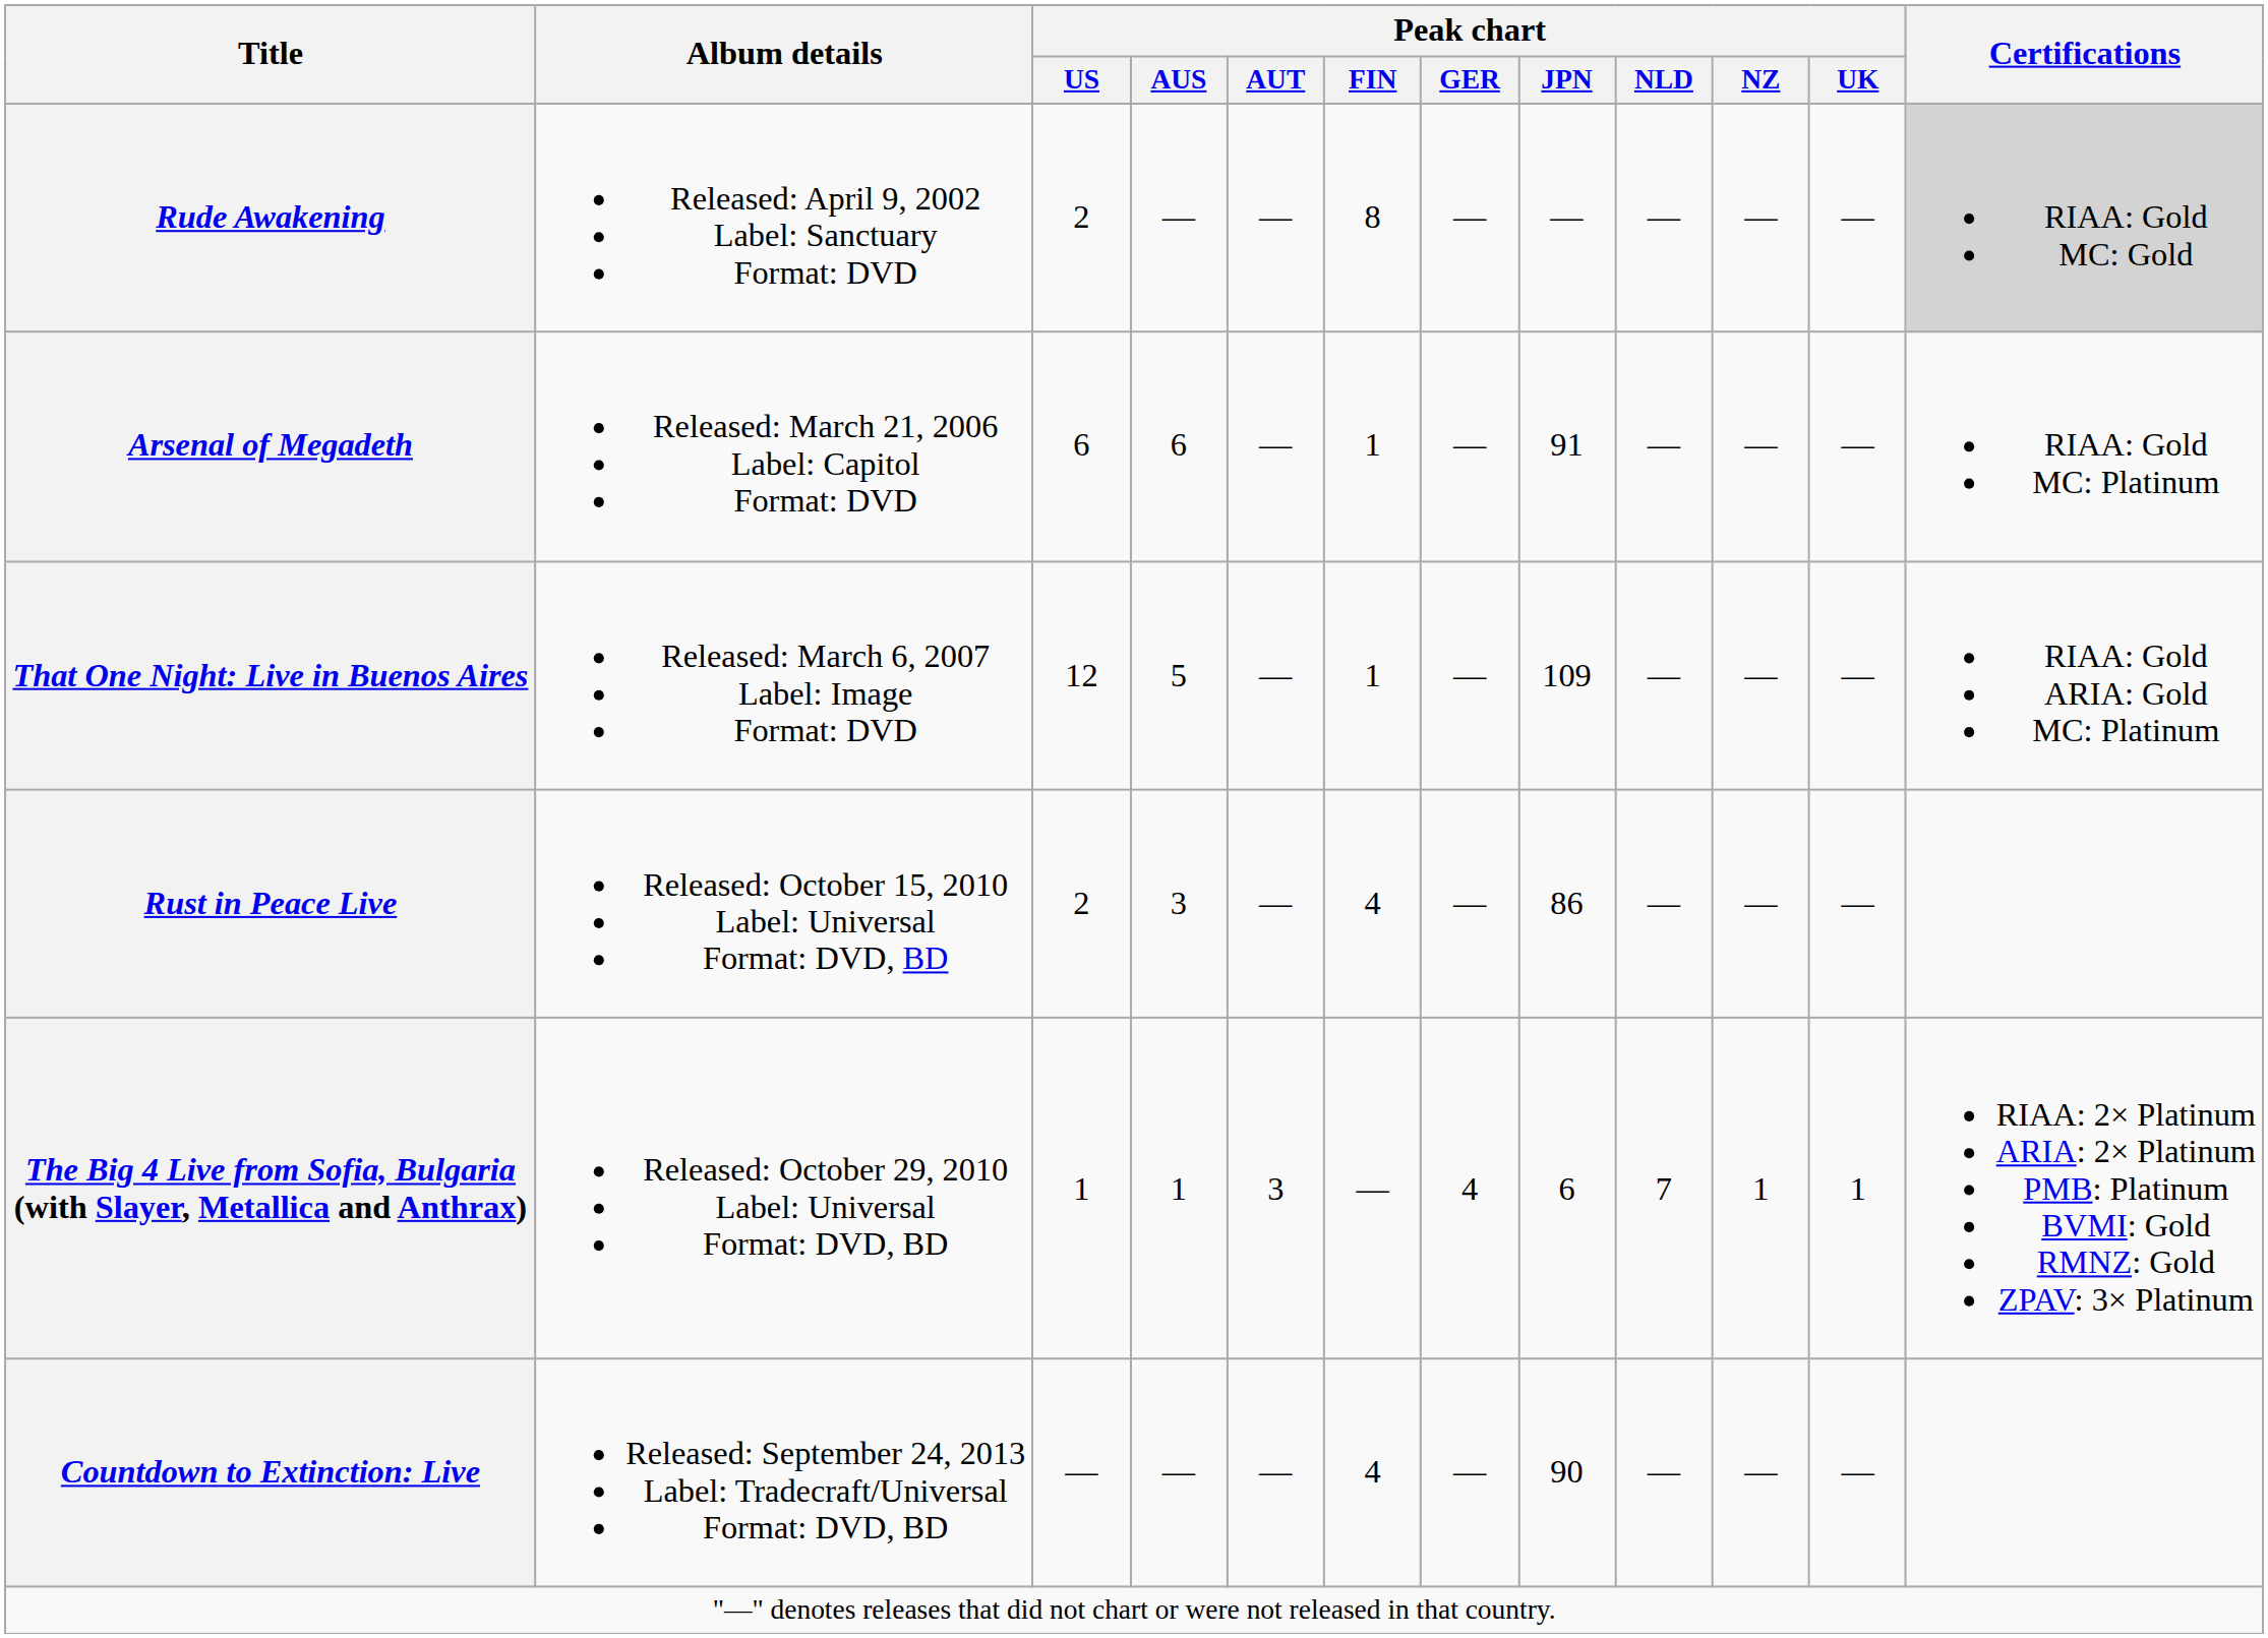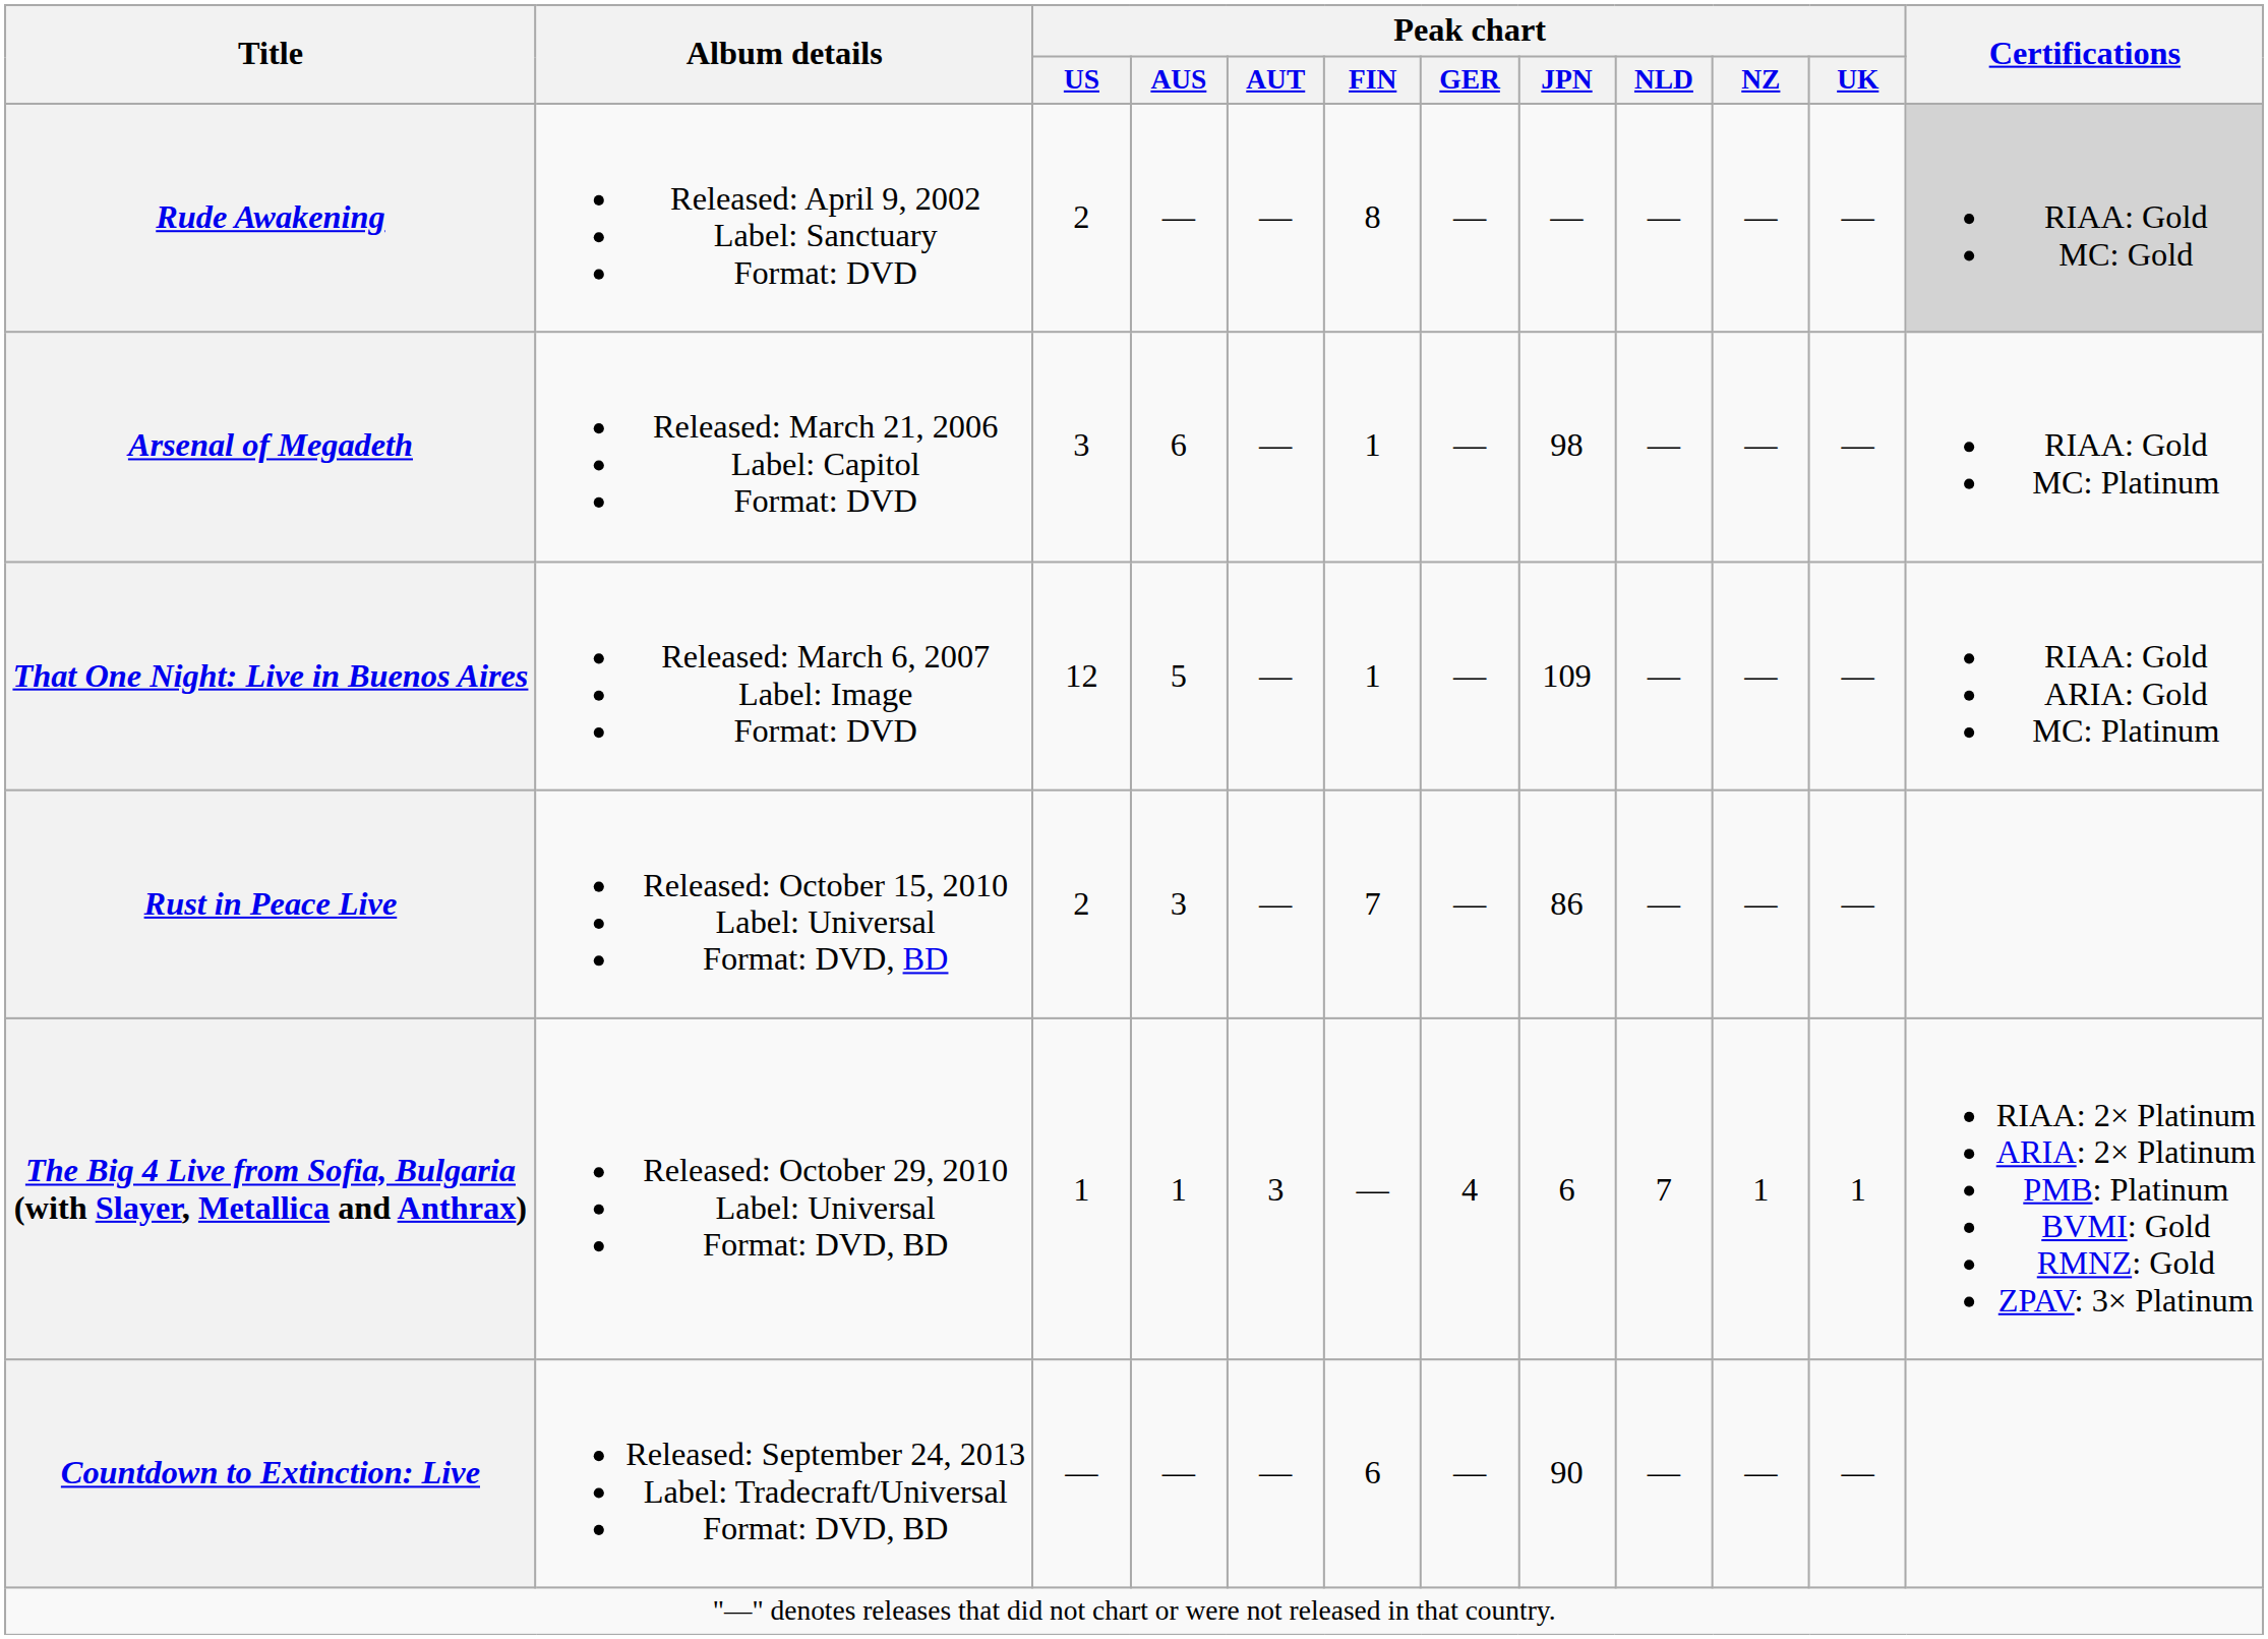Arsenal of Megadeth | Peak chart / US: 6 -> 3
Arsenal of Megadeth | Peak chart / JPN: 91 -> 98
Rust in Peace Live | Peak chart / FIN: 4 -> 7
Countdown to Extinction: Live | Peak chart / FIN: 4 -> 6
